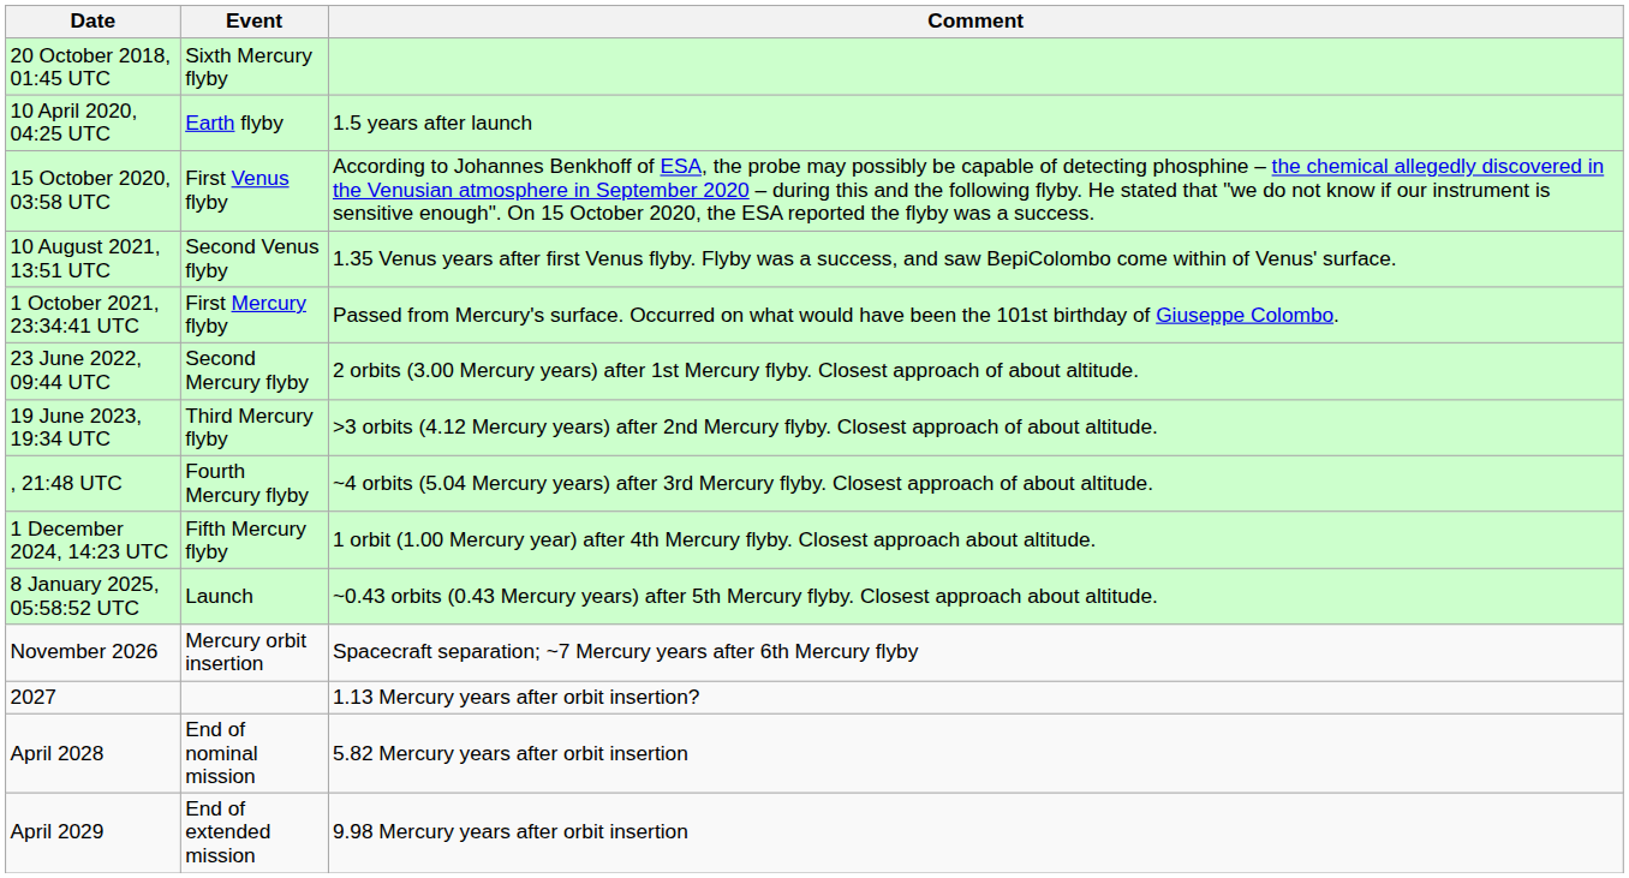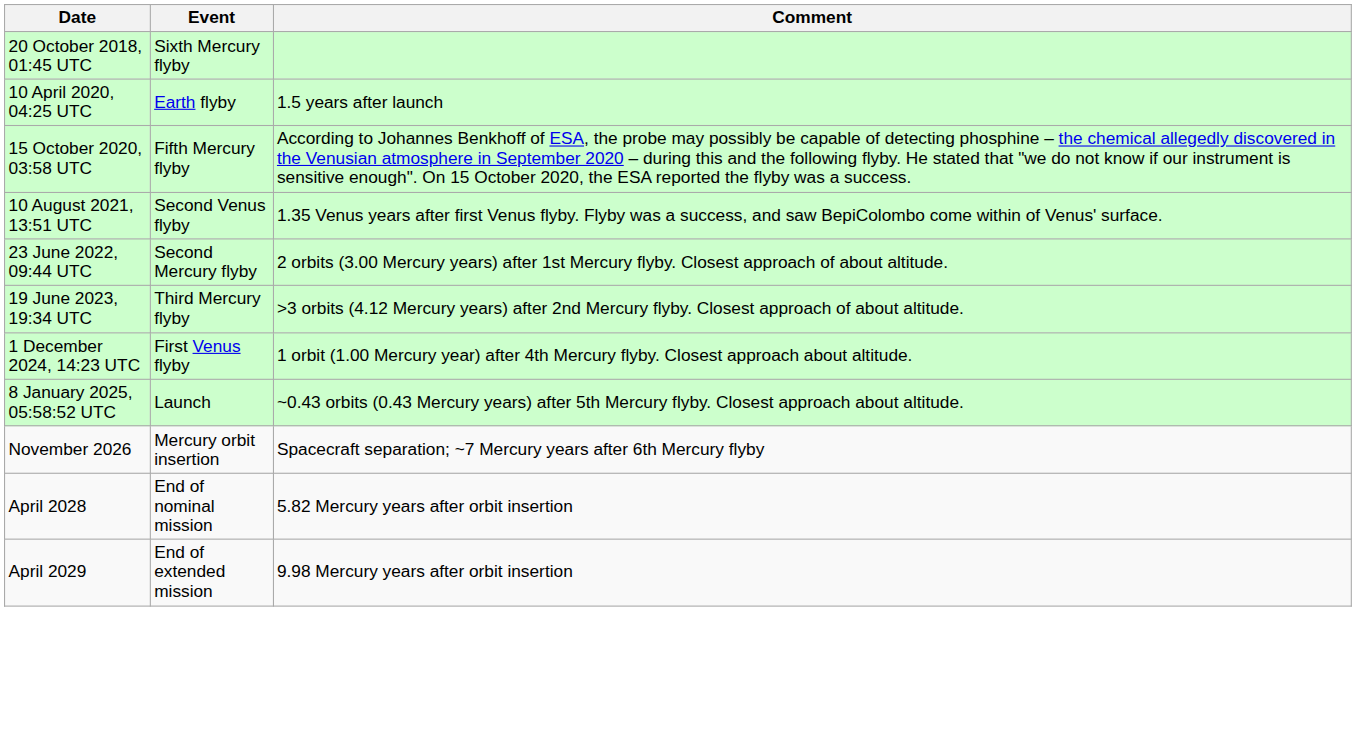15 October 2020, 03:58 UTC | Event: First Venus flyby -> Fifth Mercury flyby
- row: 1 October 2021, 23:34:41 UTC | First Mercury flyby | Passed from Mercury's surface. Occurred on what would have been the 101st birthday of Giuseppe Colombo.
- row: , 21:48 UTC | Fourth Mercury flyby | ~4 orbits (5.04 Mercury years) after 3rd Mercury flyby. Closest approach of about altitude.
1 December 2024, 14:23 UTC | Event: Fifth Mercury flyby -> First Venus flyby
- row: 2027 | 1.13 Mercury years after orbit insertion?
